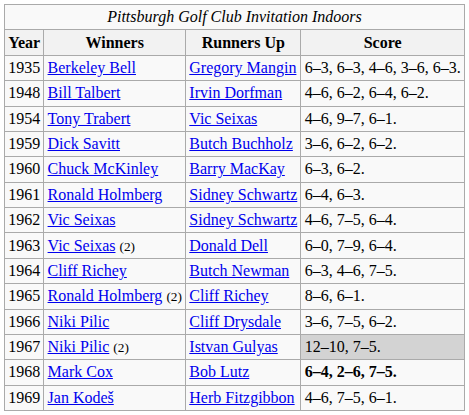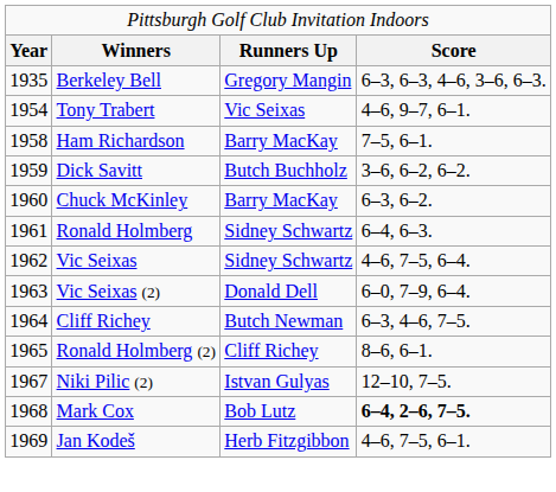- row: 1948 | Bill Talbert | Irvin Dorfman | 4–6, 6–2, 6–4, 6–2.
+ row: 1958 | Ham Richardson | Barry MacKay | 7–5, 6–1.
- row: 1966 | Niki Pilic | Cliff Drysdale | 3–6, 7–5, 6–2.
Niki Pilic (2) | column 4: lightgrey background -> no background
